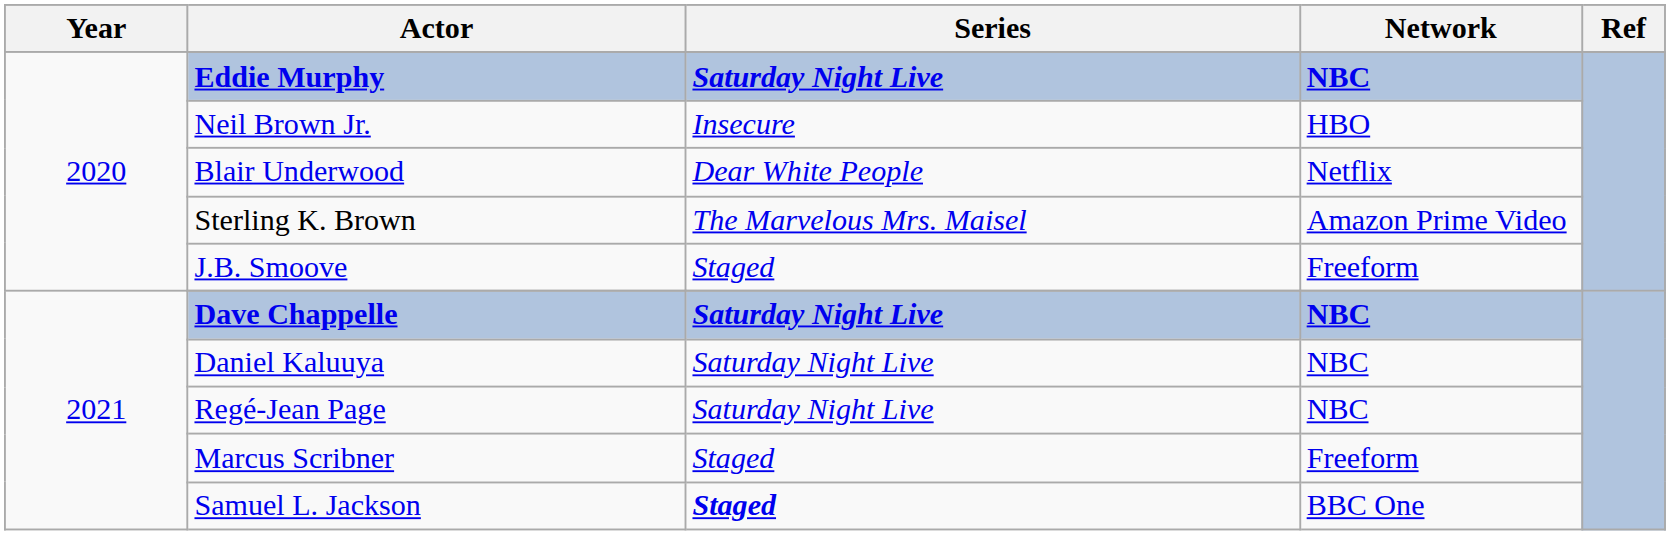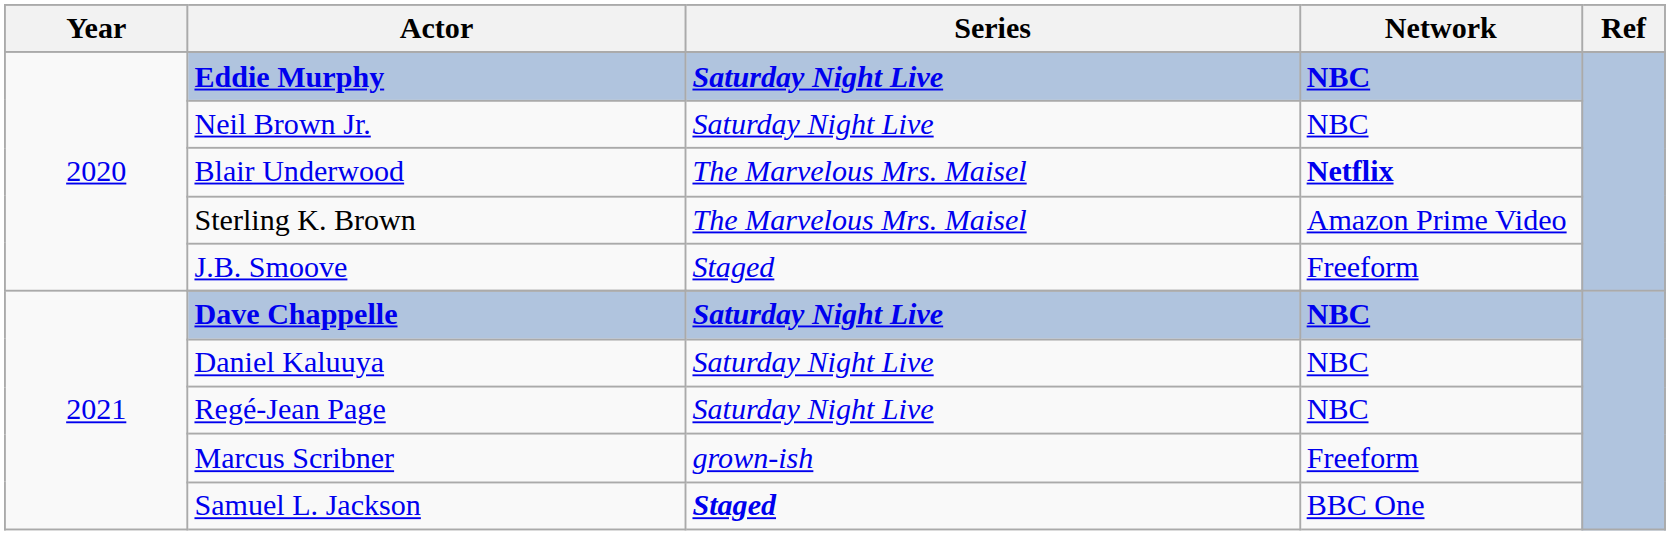Neil Brown Jr. | Series: Insecure -> Saturday Night Live
Neil Brown Jr. | Network: HBO -> NBC
Blair Underwood | Series: Dear White People -> The Marvelous Mrs. Maisel
Blair Underwood | Network: normal -> bold
Marcus Scribner | Series: Staged -> grown-ish
